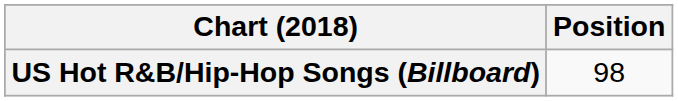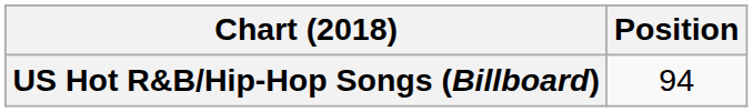US Hot R&B/Hip-Hop Songs (Billboard) | Position: 98 -> 94
